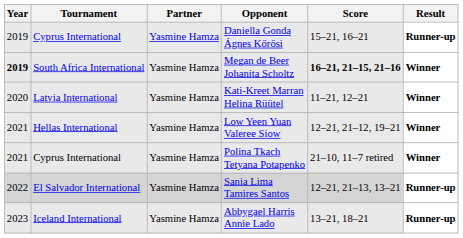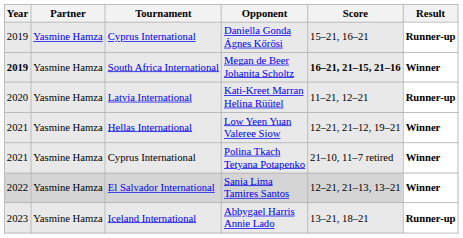columns swapped: Tournament <-> Partner
Kati-Kreet Marran Helina Rüütel | Result: Winner -> Runner-up
Sania Lima Tamires Santos | Result: Runner-up -> Winner
